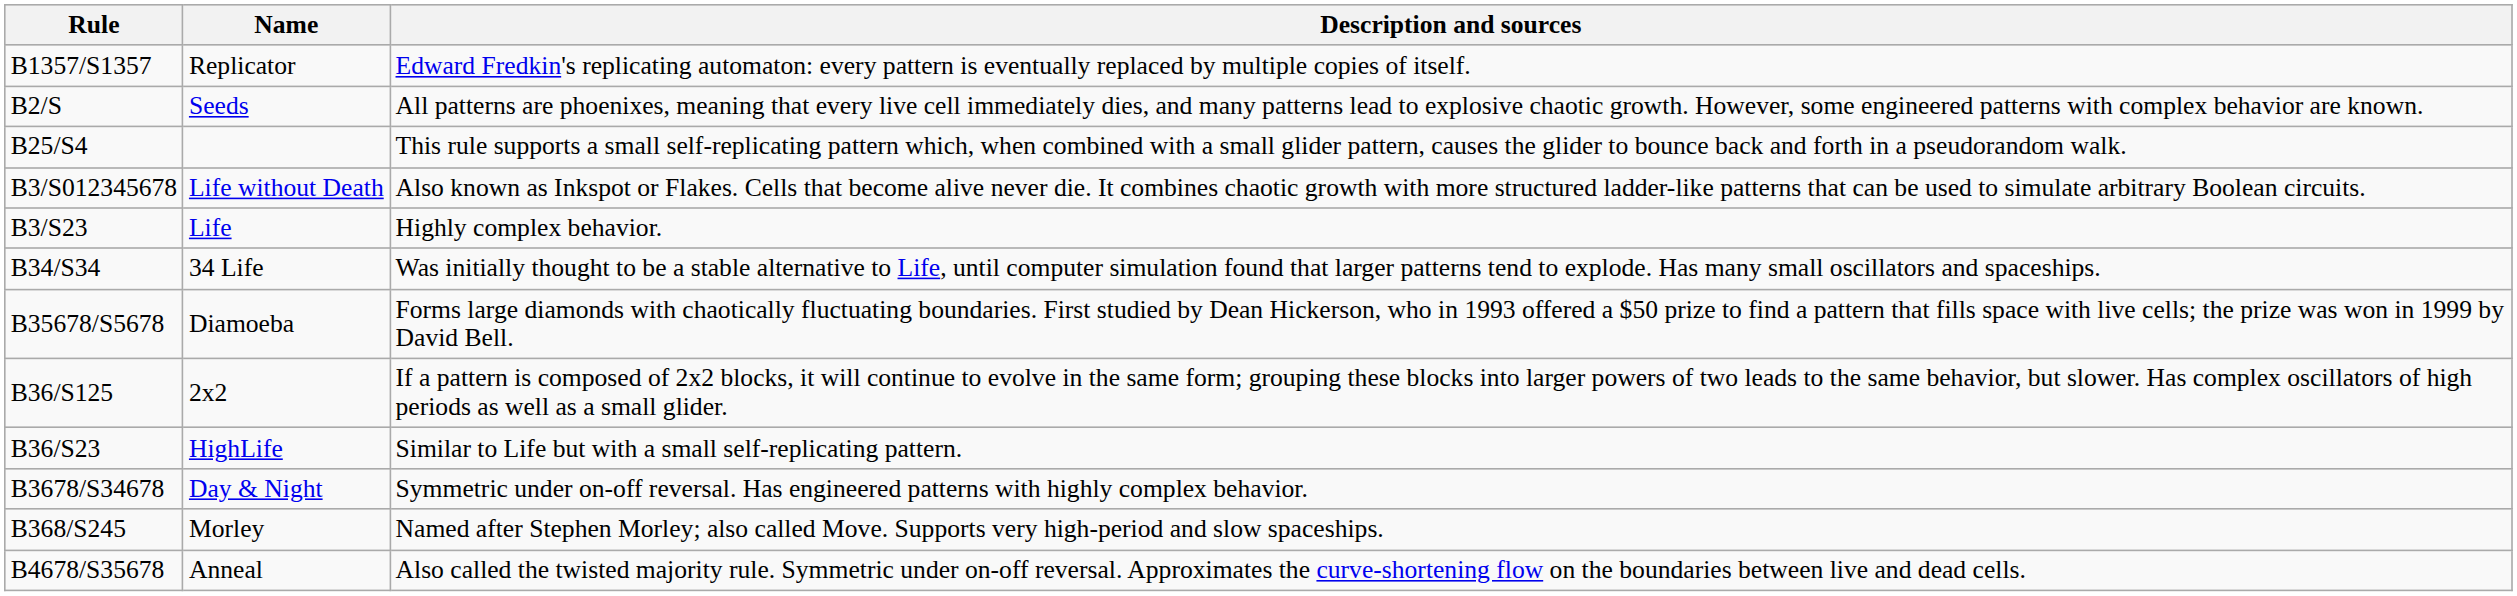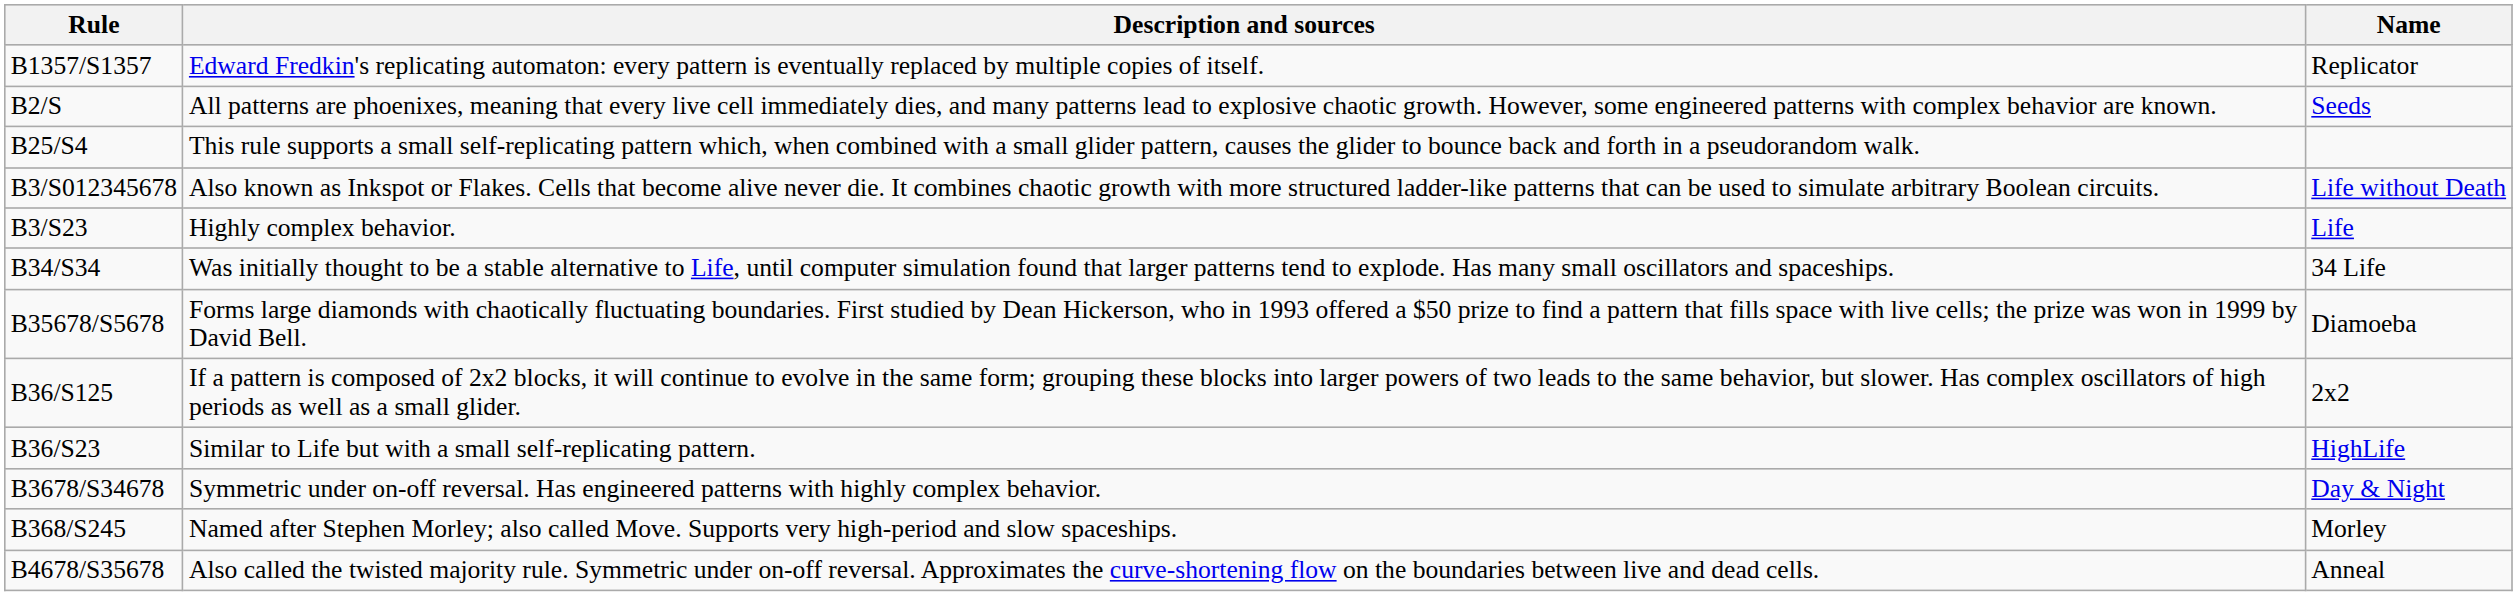columns swapped: Name <-> Description and sources
